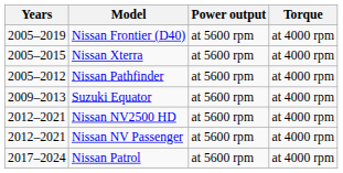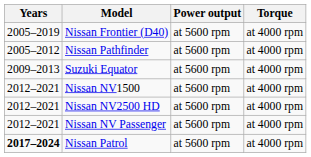- row: 2005–2015 | Nissan Xterra | at 5600 rpm | at 4000 rpm
+ row: 2012–2021 | Nissan NV1500 | at 5600 rpm | at 4000 rpm
Nissan Patrol | Years: normal -> bold
